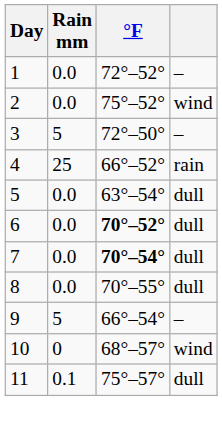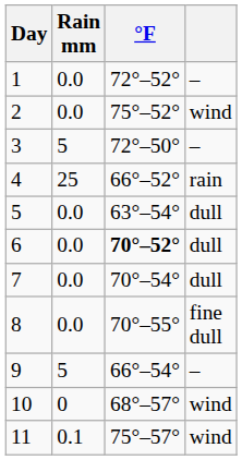7 | °F: bold -> normal
8 | column 4: dull -> fine dull
11 | column 4: dull -> wind
